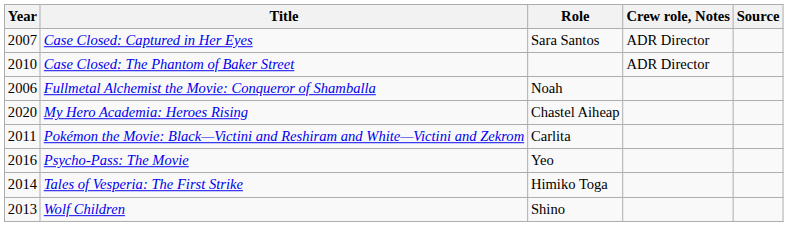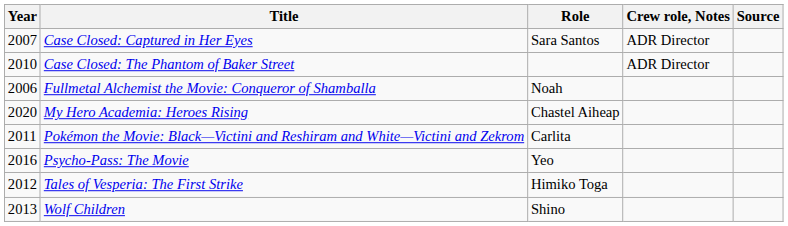Tales of Vesperia: The First Strike | Year: 2014 -> 2012
